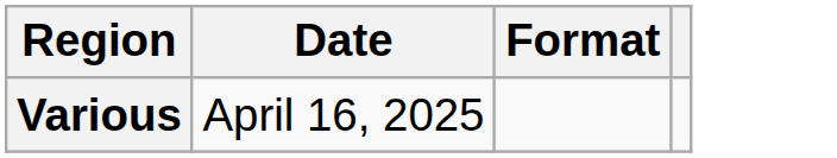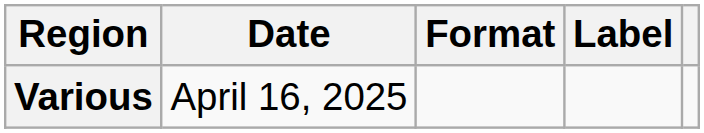+ column: Label
